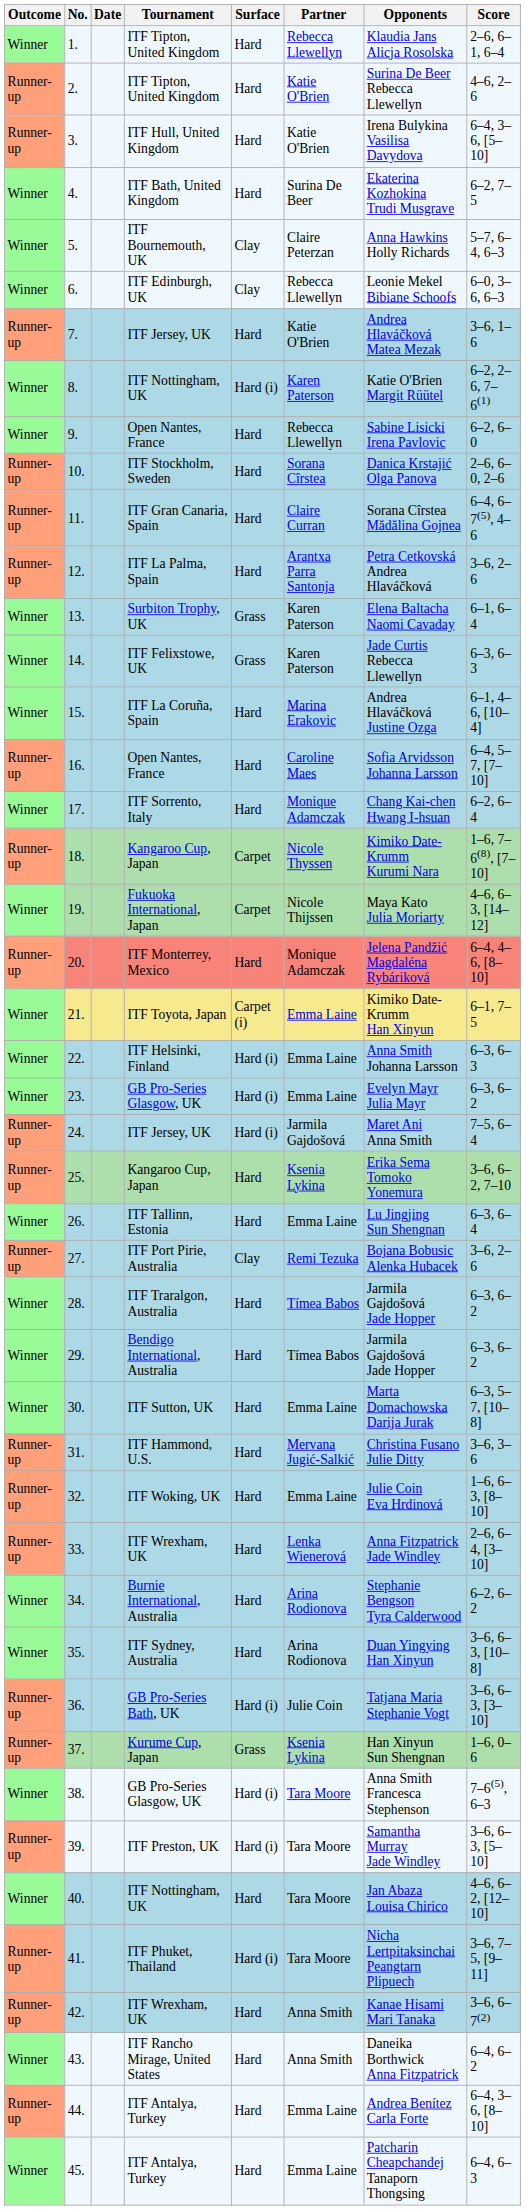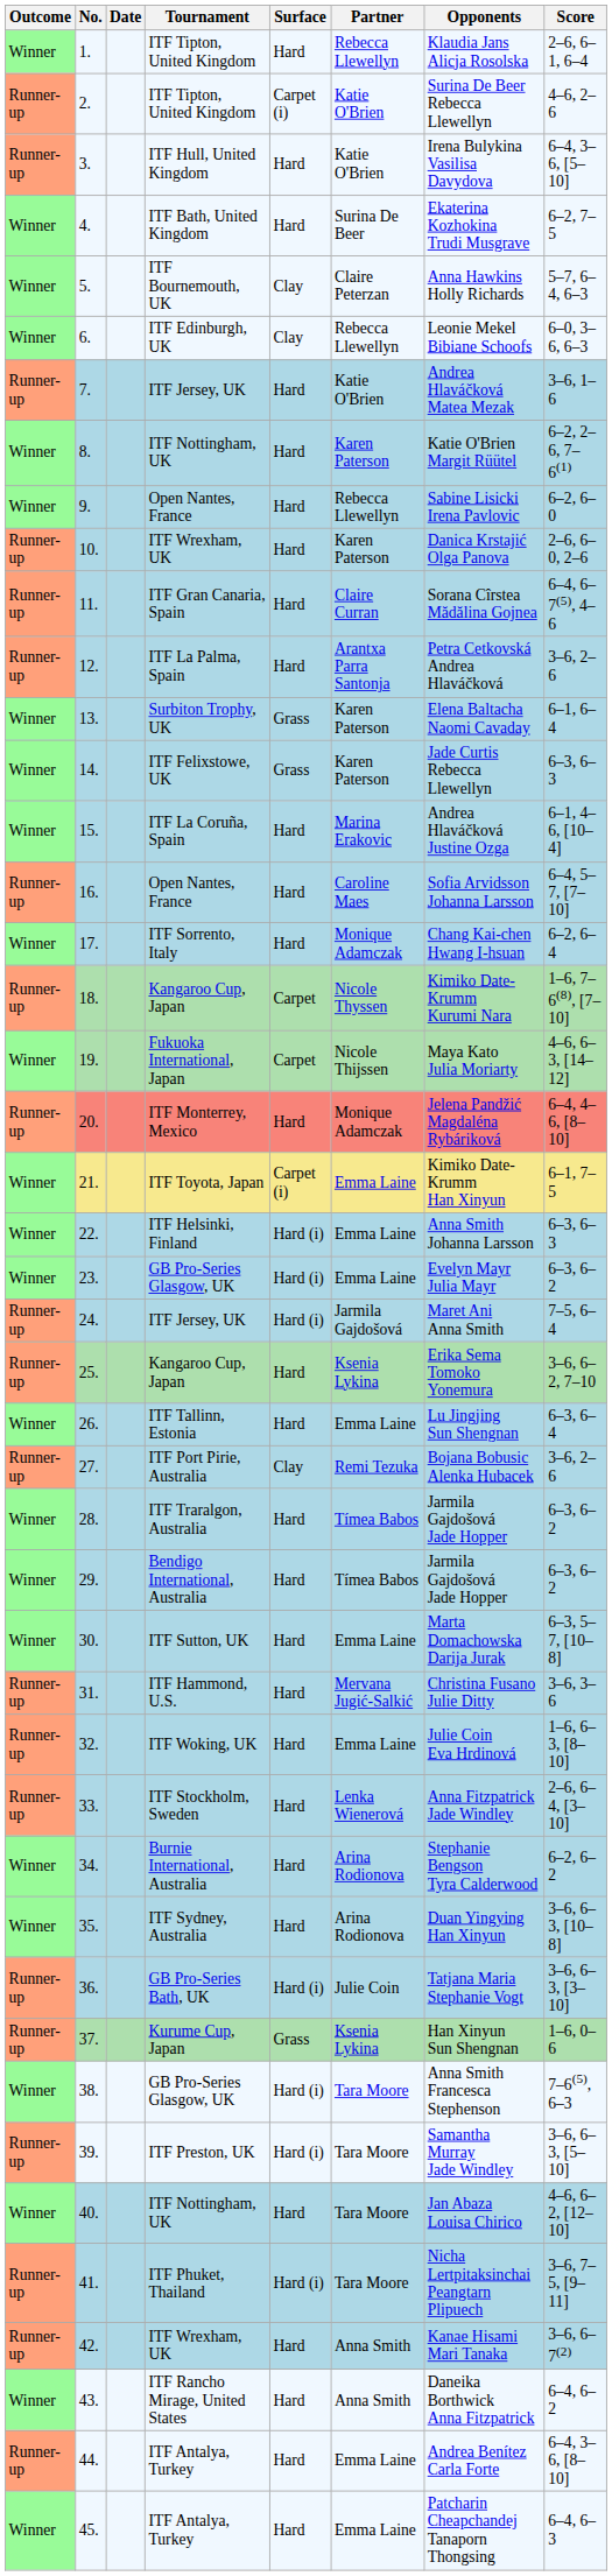2. | Surface: Hard -> Carpet (i)
8. | Surface: Hard (i) -> Hard
10. | Tournament: ITF Stockholm, Sweden -> ITF Wrexham, UK
10. | Partner: Sorana Cîrstea -> Karen Paterson
33. | Tournament: ITF Wrexham, UK -> ITF Stockholm, Sweden
